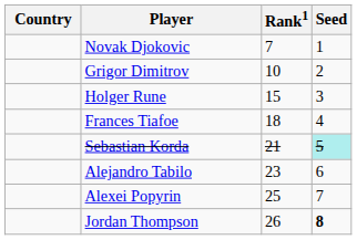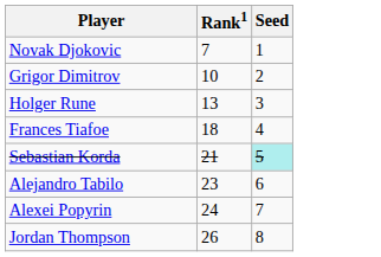- column: Country
Holger Rune | Rank1: 15 -> 13
Alexei Popyrin | Rank1: 25 -> 24
Jordan Thompson | Seed: bold -> normal
